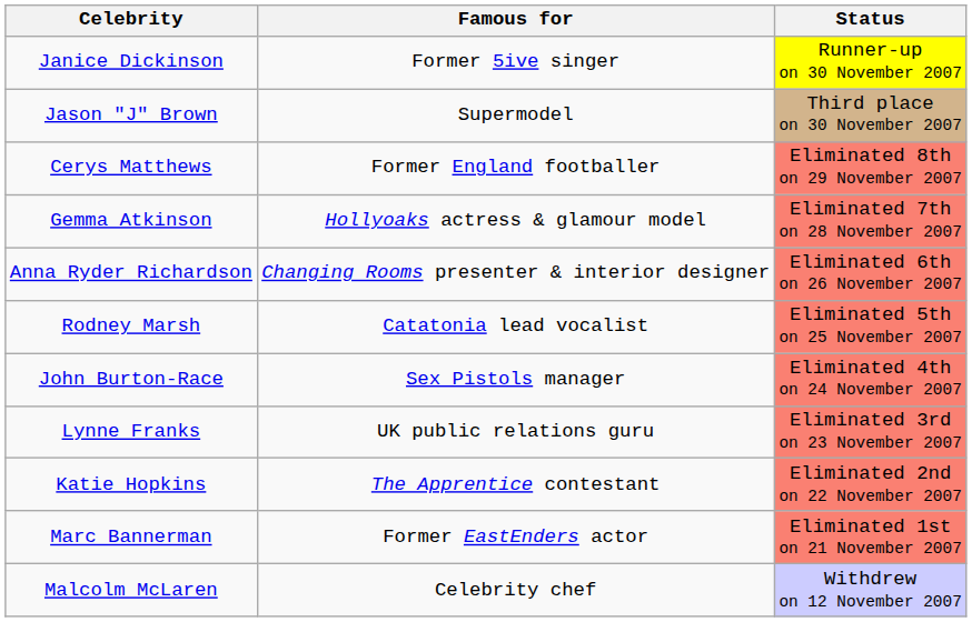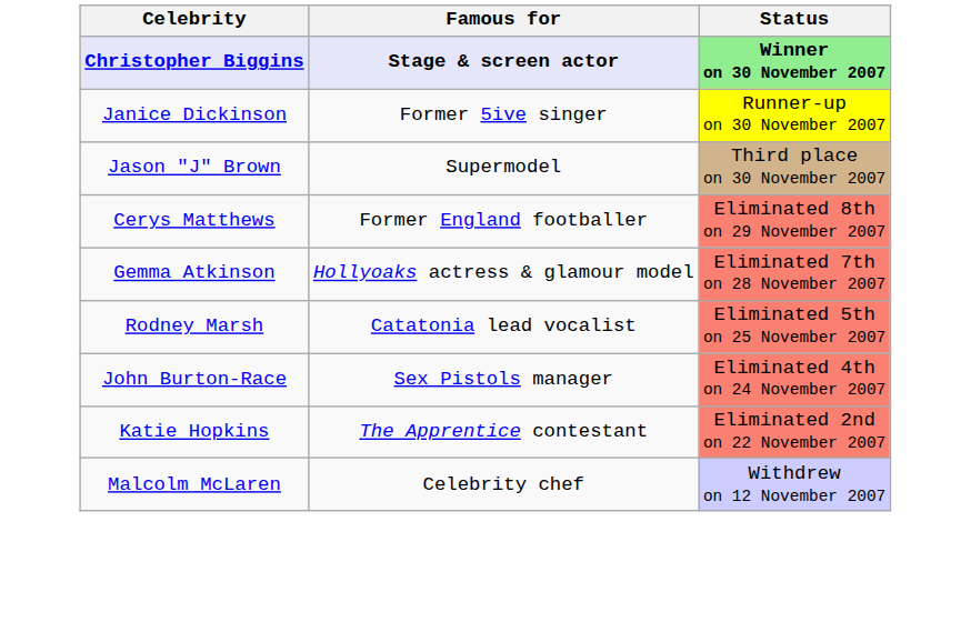+ row: Christopher Biggins | Stage & screen actor | Winner on 30 November 2007
- row: Anna Ryder Richardson | Changing Rooms presenter & interior designer | Eliminated 6th on 26 November 2007
- row: Lynne Franks | UK public relations guru | Eliminated 3rd on 23 November 2007
- row: Marc Bannerman | Former EastEnders actor | Eliminated 1st on 21 November 2007
